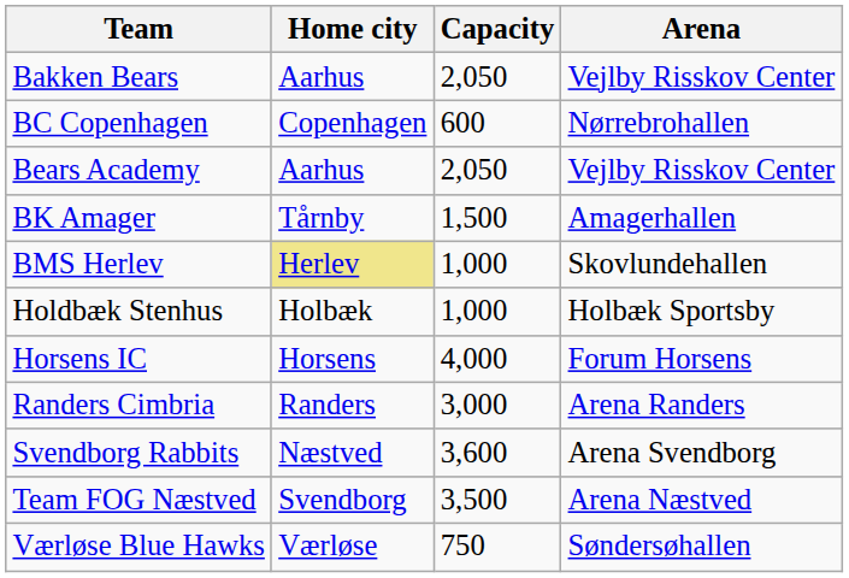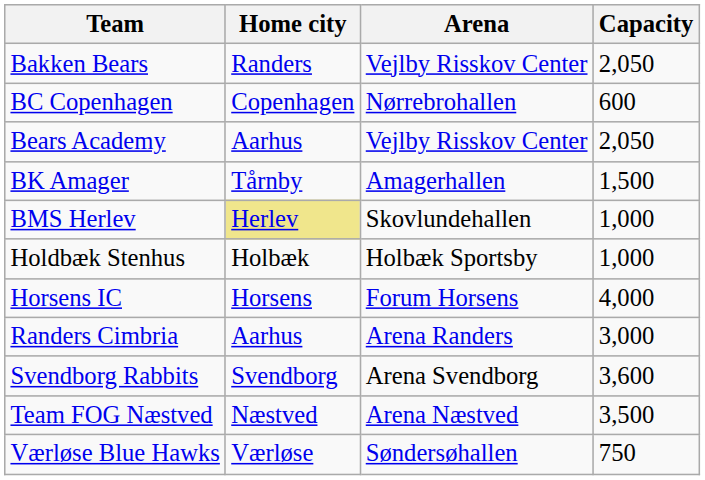columns swapped: Arena <-> Capacity
Bakken Bears | Home city: Aarhus -> Randers
Randers Cimbria | Home city: Randers -> Aarhus
Svendborg Rabbits | Home city: Næstved -> Svendborg
Team FOG Næstved | Home city: Svendborg -> Næstved
